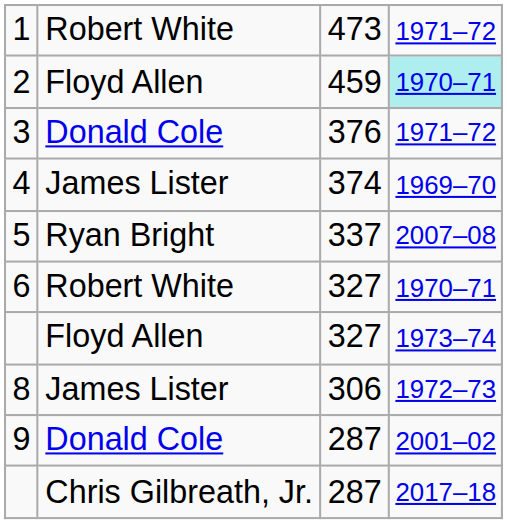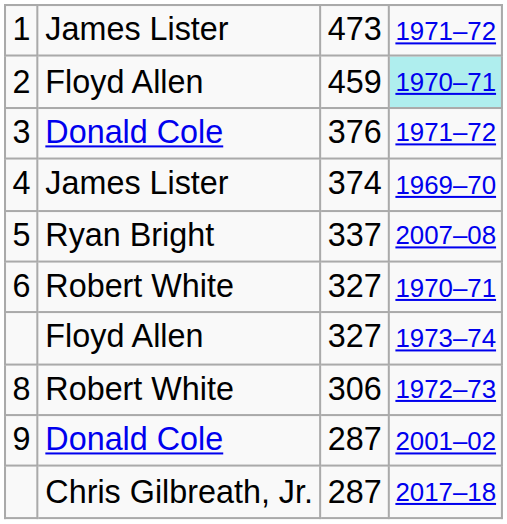1 | column 2: Robert White -> James Lister
8 | column 2: James Lister -> Robert White
